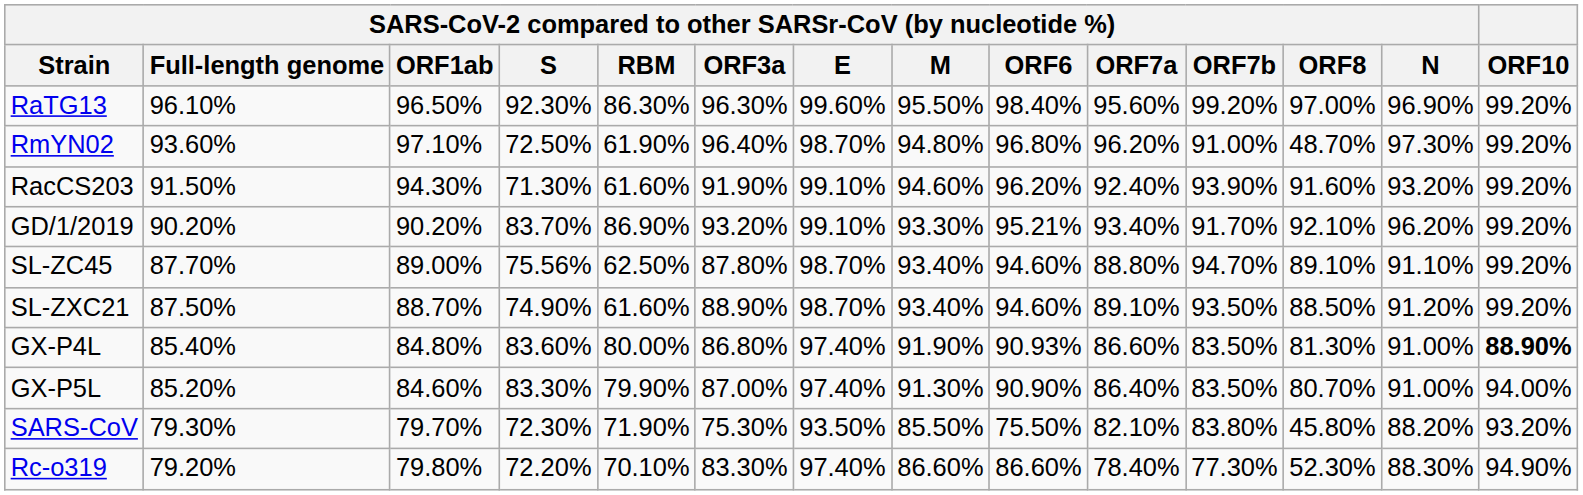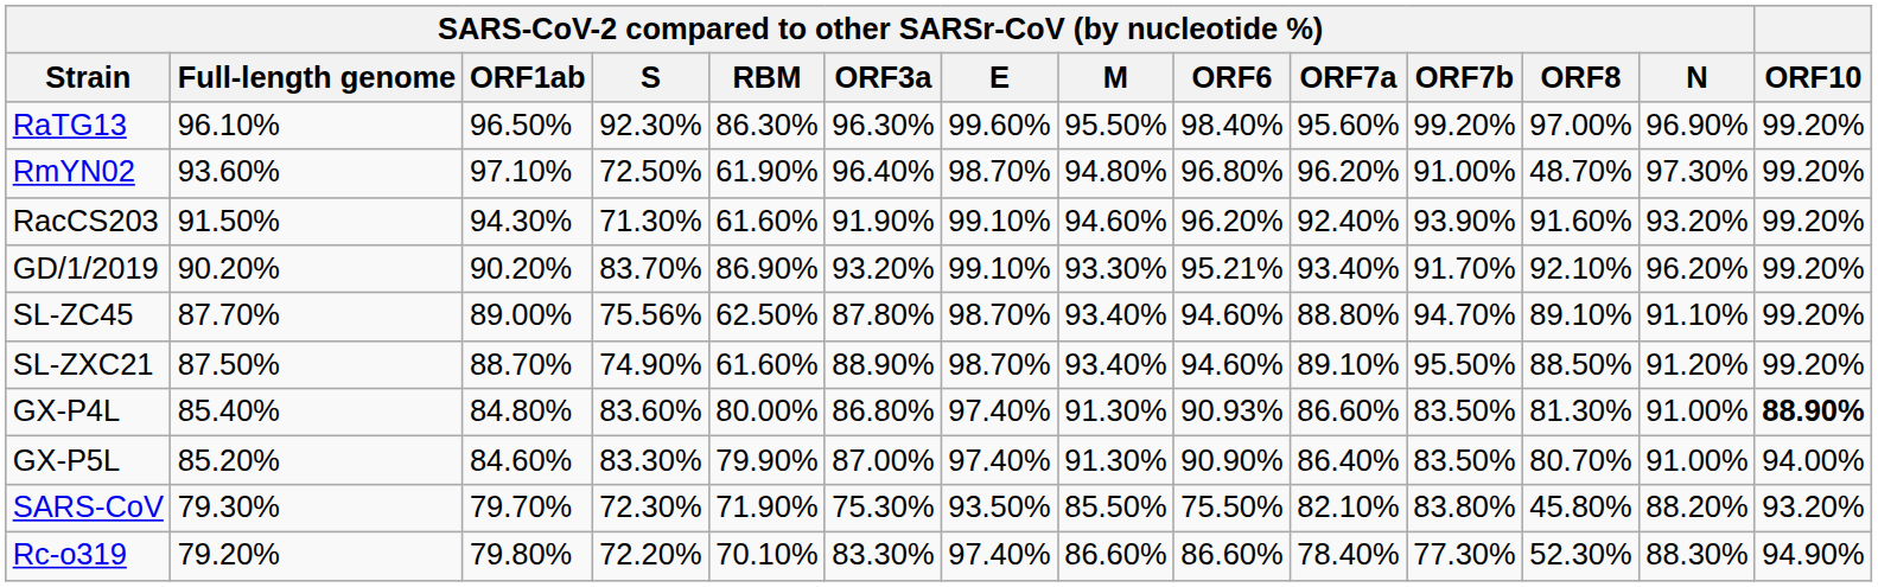SL-ZXC21 | column 11: 93.50% -> 95.50%
GX-P4L | SARS-CoV-2 compared to other SARSr-CoV (by nucleotide %) / M: 91.90% -> 91.30%
